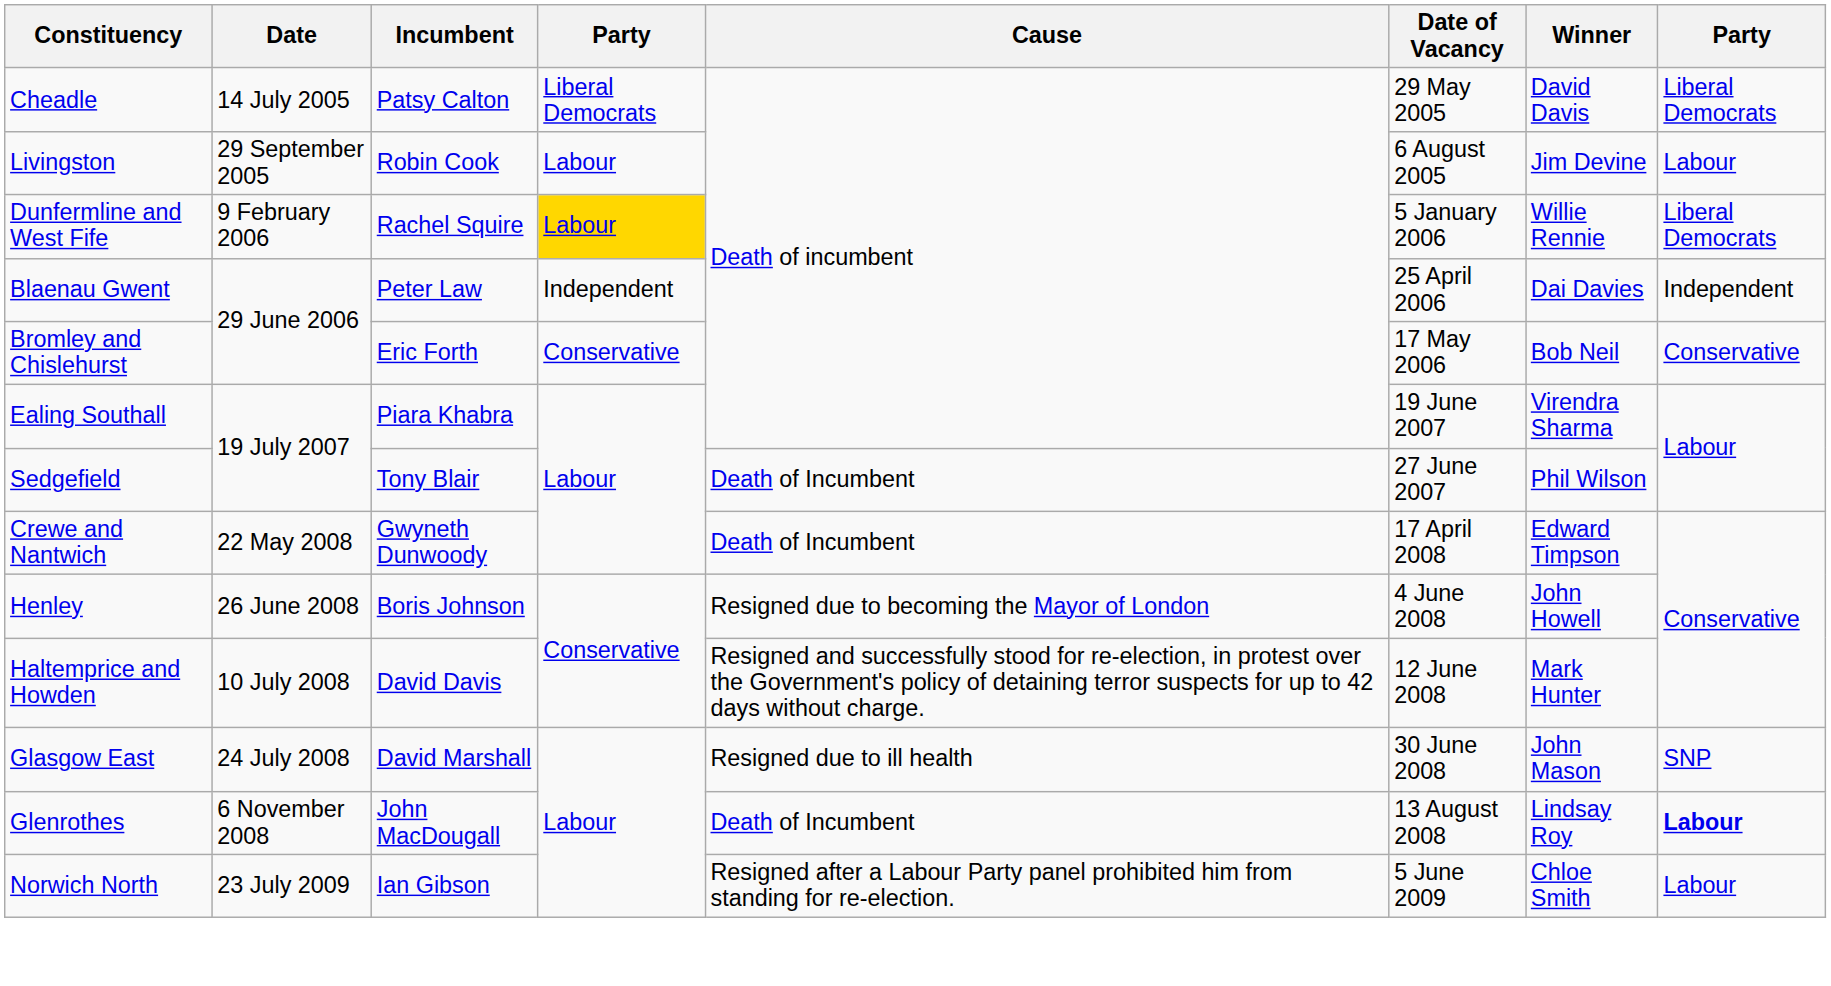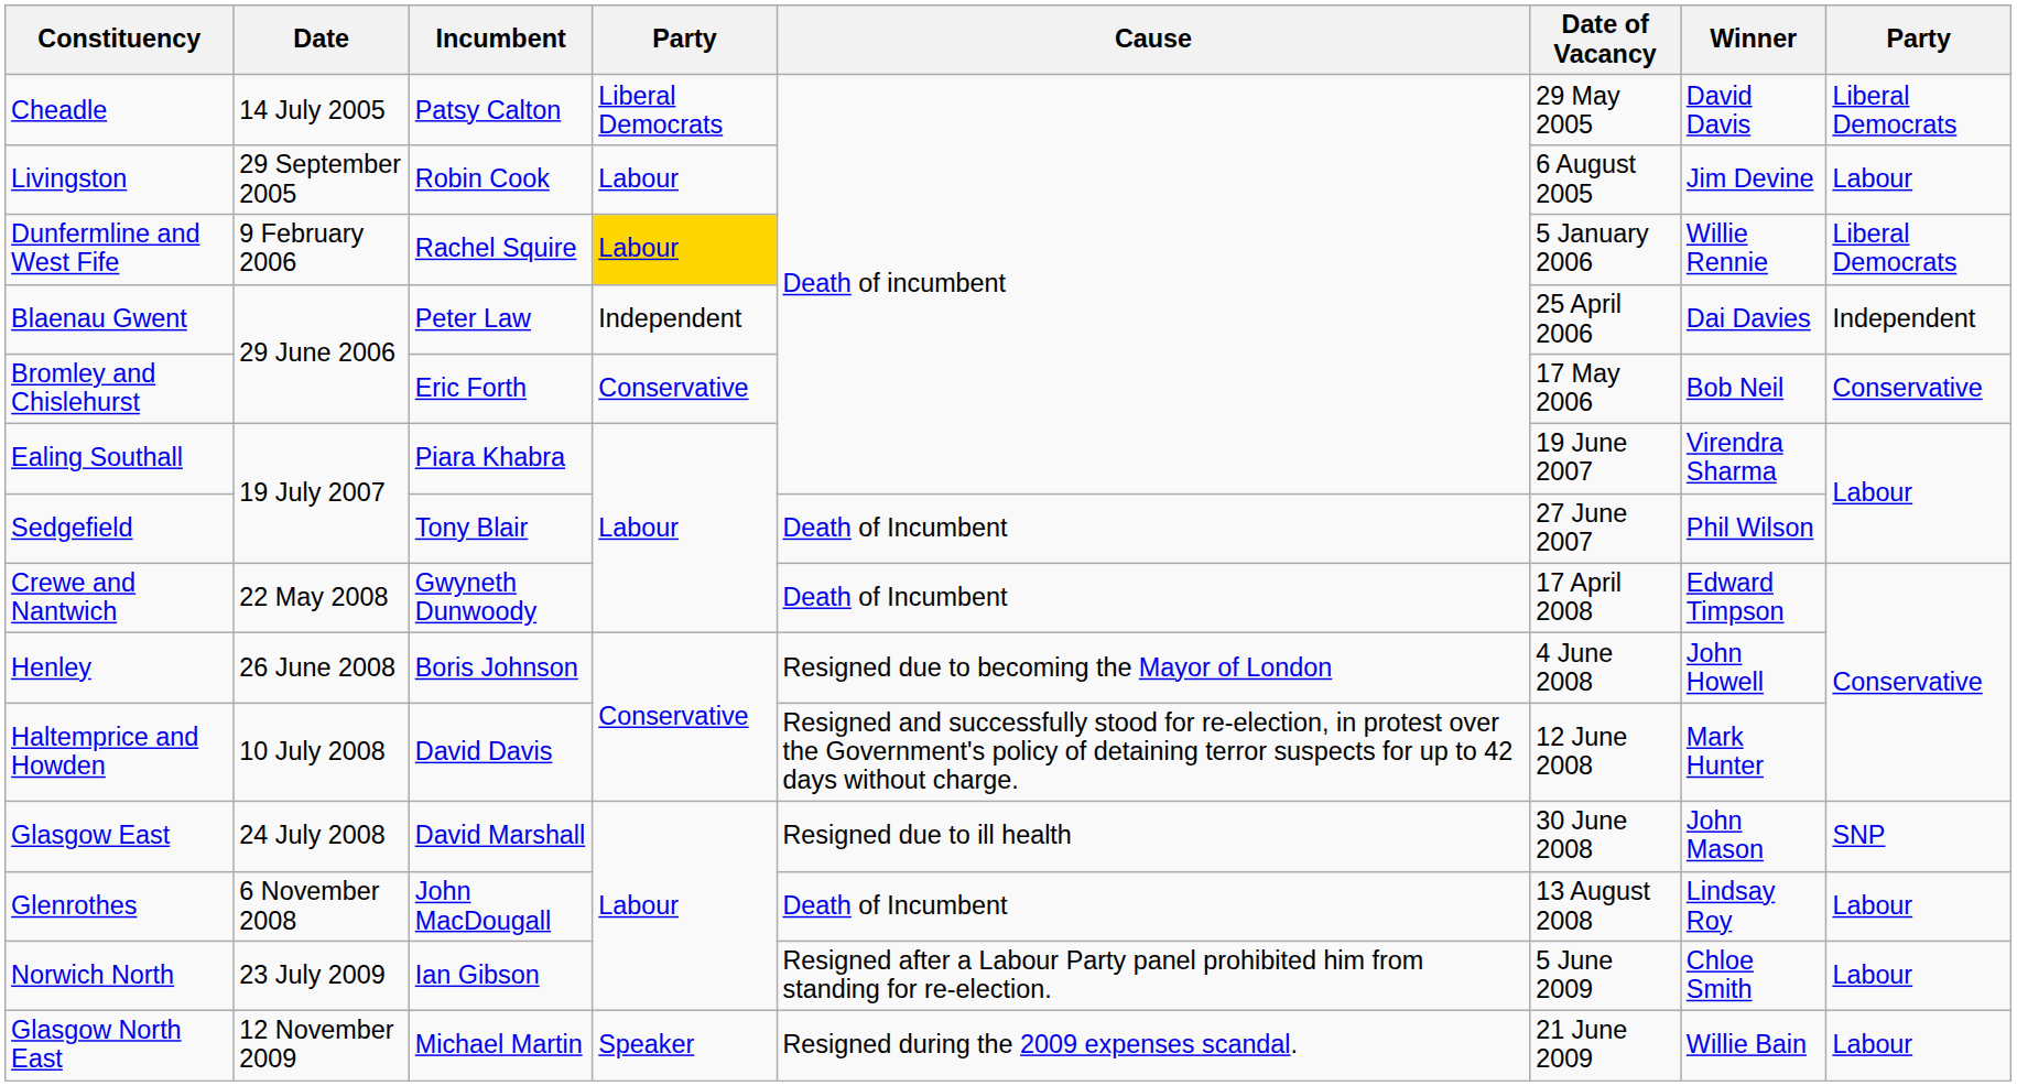Glenrothes | column 8: bold -> normal
+ row: Glasgow North East | 12 November 2009 | Michael Martin | Speaker | Resigned during the 2009 expenses scandal. | 21 June 2009 | Willie Bain | Labour
